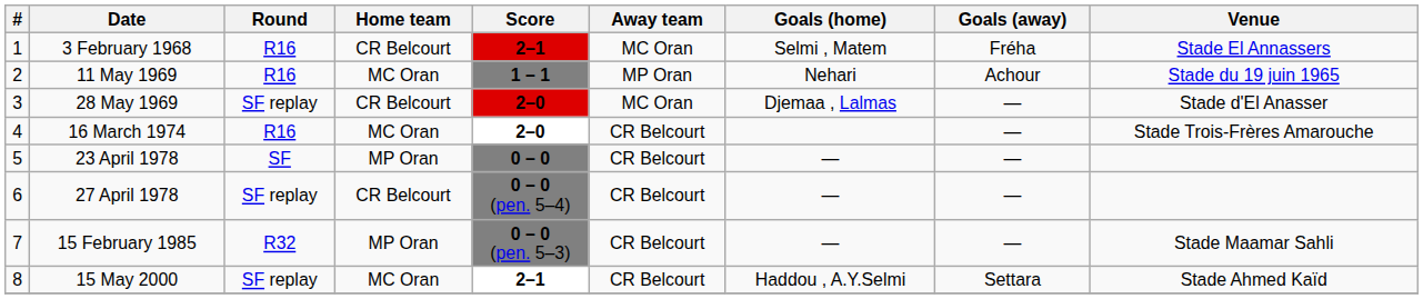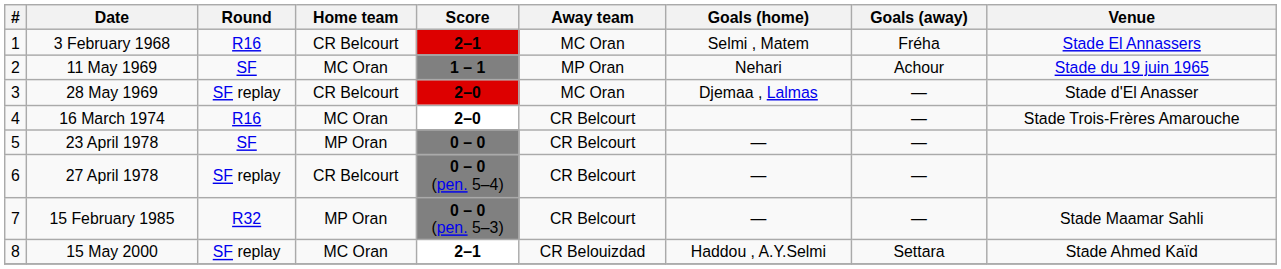11 May 1969 | Round: R16 -> SF
15 May 2000 | Away team: CR Belcourt -> CR Belouizdad
